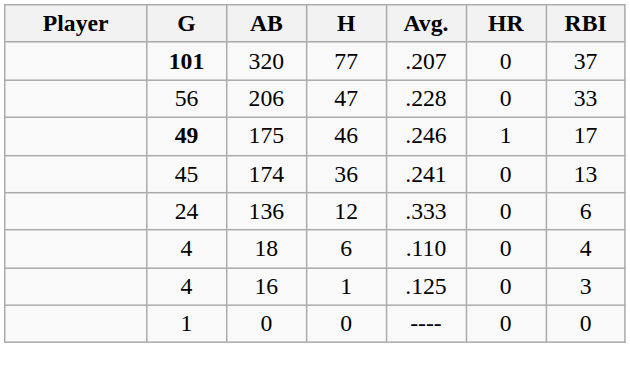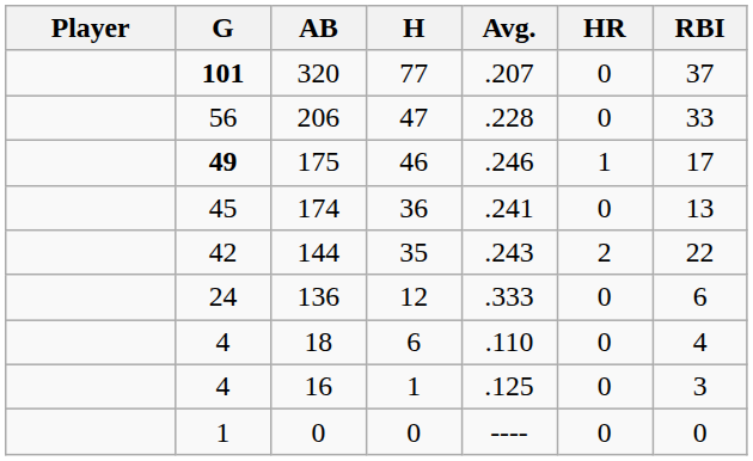+ row: 42 | 144 | 35 | .243 | 2 | 22
